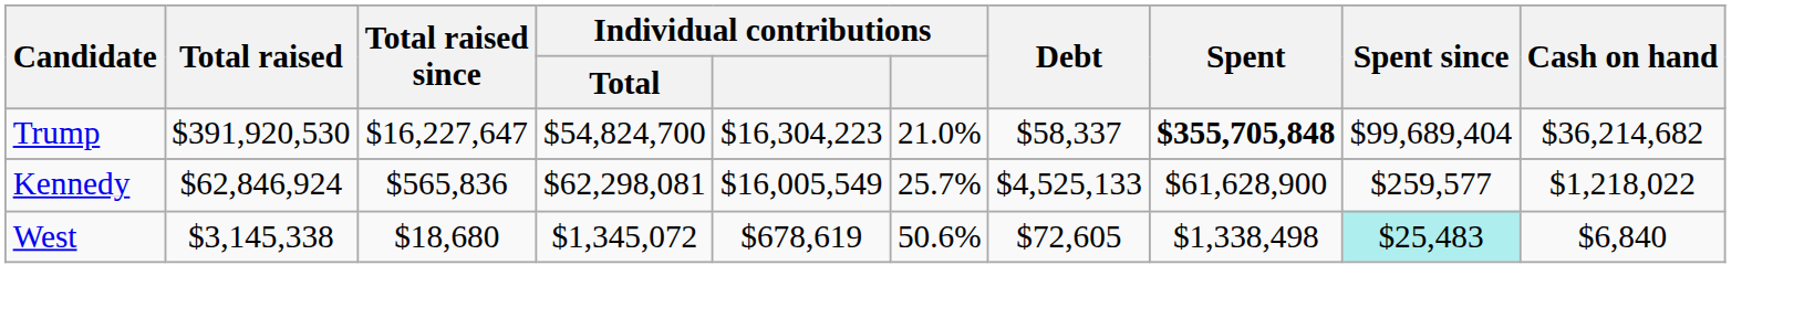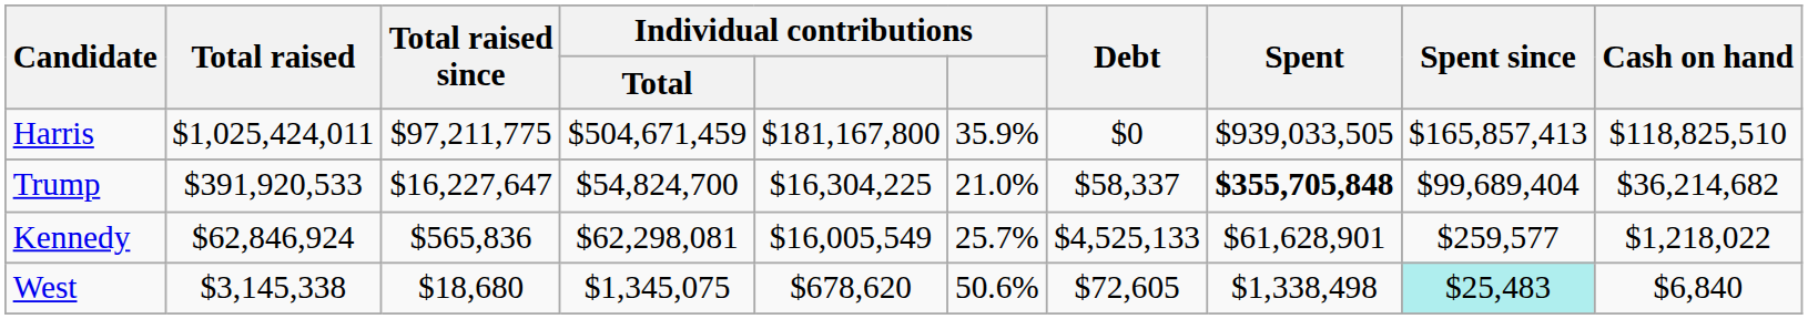+ row: Harris | $1,025,424,011 | $97,211,775 | $504,671,459 | $181,167,800 | 35.9% | $0 | $939,033,505 | $165,857,413 | $118,825,510
Trump | Total raised: $391,920,530 -> $391,920,533
Trump | column 5: $16,304,223 -> $16,304,225
Kennedy | Spent: $61,628,900 -> $61,628,901
West | Individual contributions / Total: $1,345,072 -> $1,345,075
West | column 5: $678,619 -> $678,620
